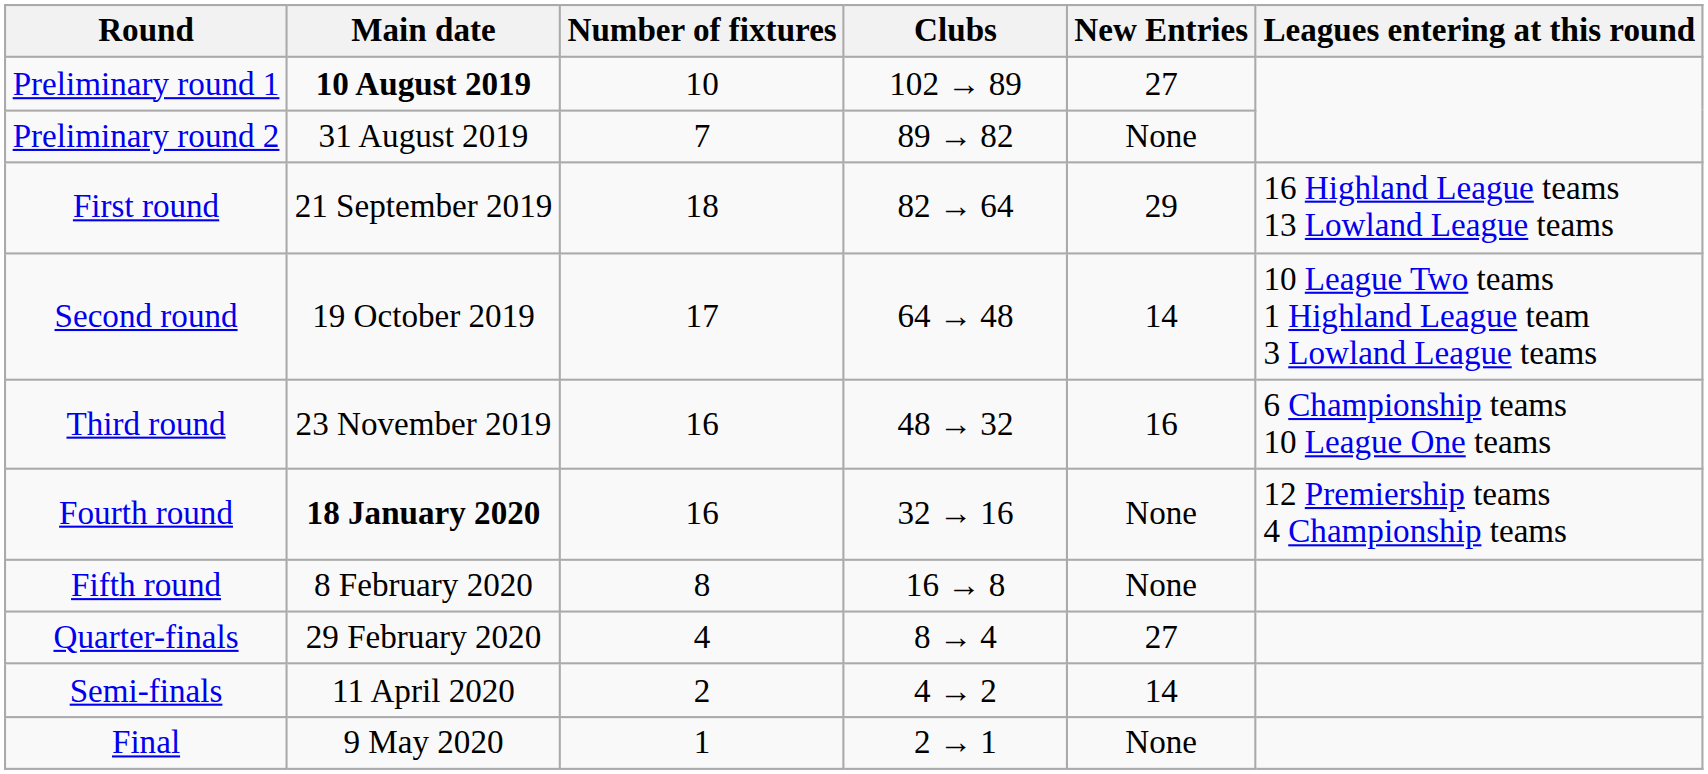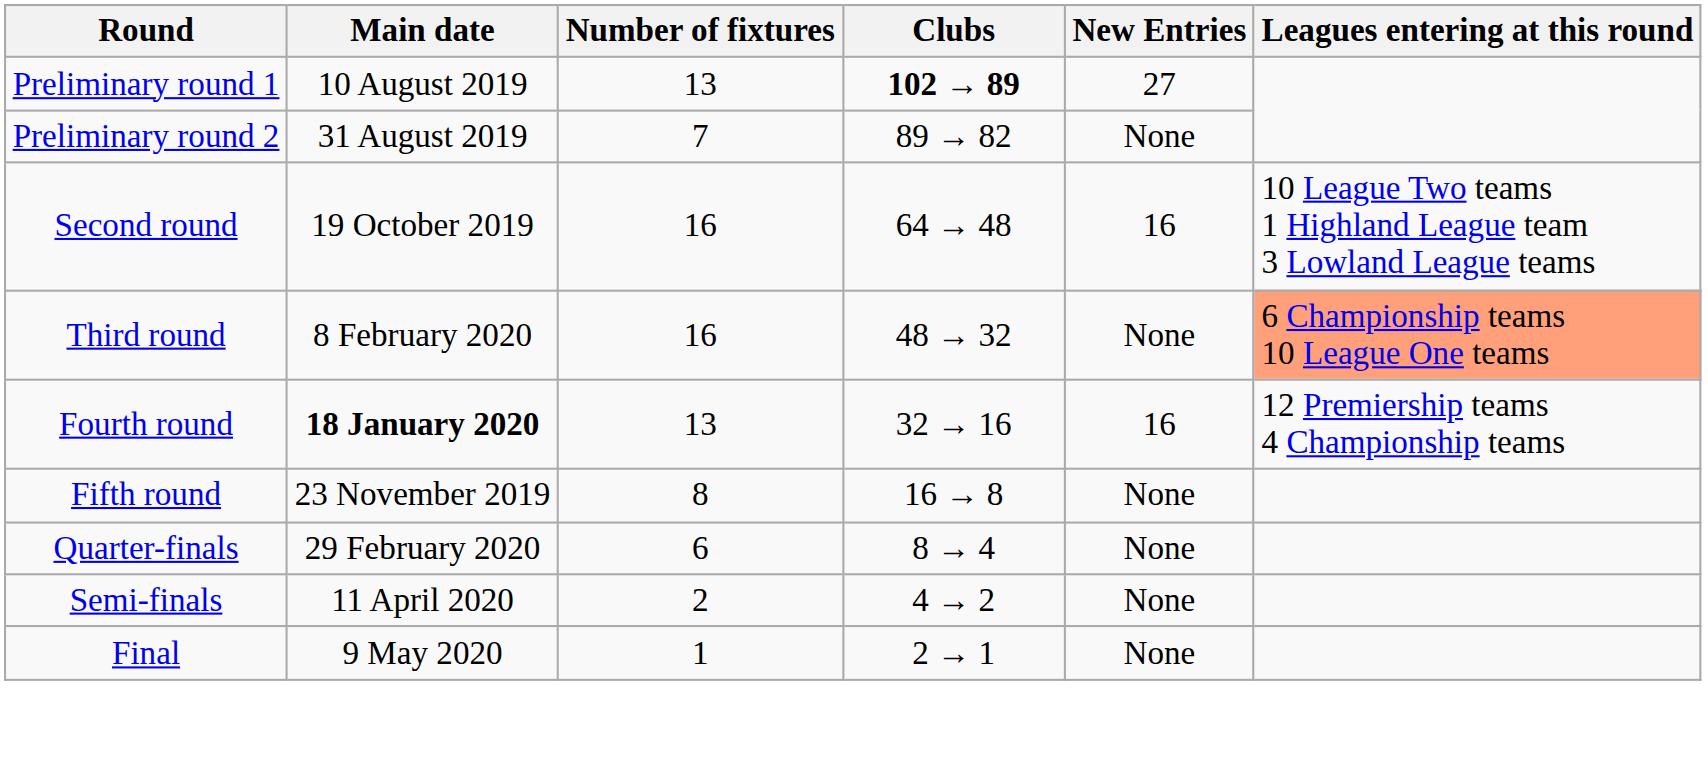Preliminary round 1 | Main date: bold -> normal
Preliminary round 1 | Number of fixtures: 10 -> 13
Preliminary round 1 | Clubs: normal -> bold
- row: First round | 21 September 2019 | 18 | 82 → 64 | 29 | 16 Highland League teams 13 Lowland League teams
Second round | Number of fixtures: 17 -> 16
Second round | New Entries: 14 -> 16
Third round | Main date: 23 November 2019 -> 8 February 2020
Third round | New Entries: 16 -> None
Third round | Leagues entering at this round: no background -> lightsalmon background
Fourth round | Number of fixtures: 16 -> 13
Fourth round | New Entries: None -> 16
Fifth round | Main date: 8 February 2020 -> 23 November 2019
Quarter-finals | Number of fixtures: 4 -> 6
Quarter-finals | New Entries: 27 -> None
Semi-finals | New Entries: 14 -> None
